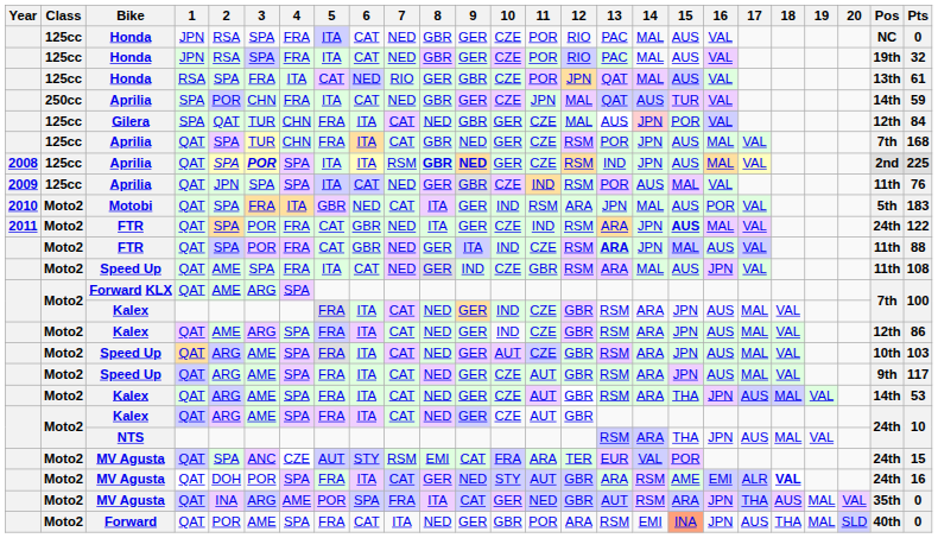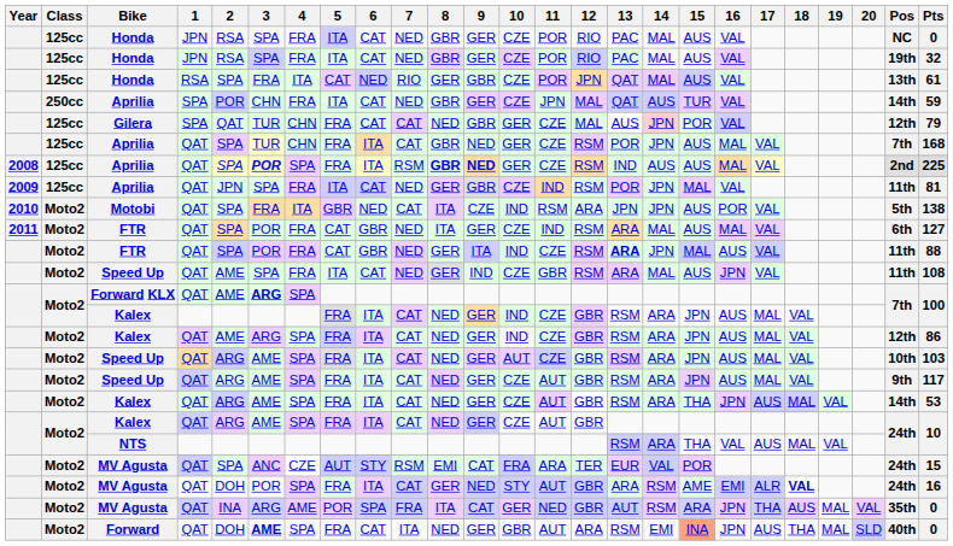Gilera | 6: ITA -> CAT
Gilera | Pts: 84 -> 79
2008 / Aprilia | 5: ITA -> FRA
2008 / Aprilia | 14: JPN -> AUS
2009 / Aprilia | 4: SPA -> FRA
2009 / Aprilia | 14: AUS -> JPN
2009 / Aprilia | Pts: 76 -> 81
Motobi | 9: GER -> CZE
Motobi | 14: MAL -> JPN
Motobi | Pts: 183 -> 138
2011 / FTR | 14: JPN -> MAL
2011 / FTR | 15: bold -> normal
2011 / FTR | Pos: 24th -> 6th
2011 / FTR | Pts: 122 -> 127
Forward KLX | 3: normal -> bold
NTS | 16: JPN -> VAL
Forward | 2: POR -> DOH
Forward | 3: normal -> bold
Forward | 11: POR -> AUT
